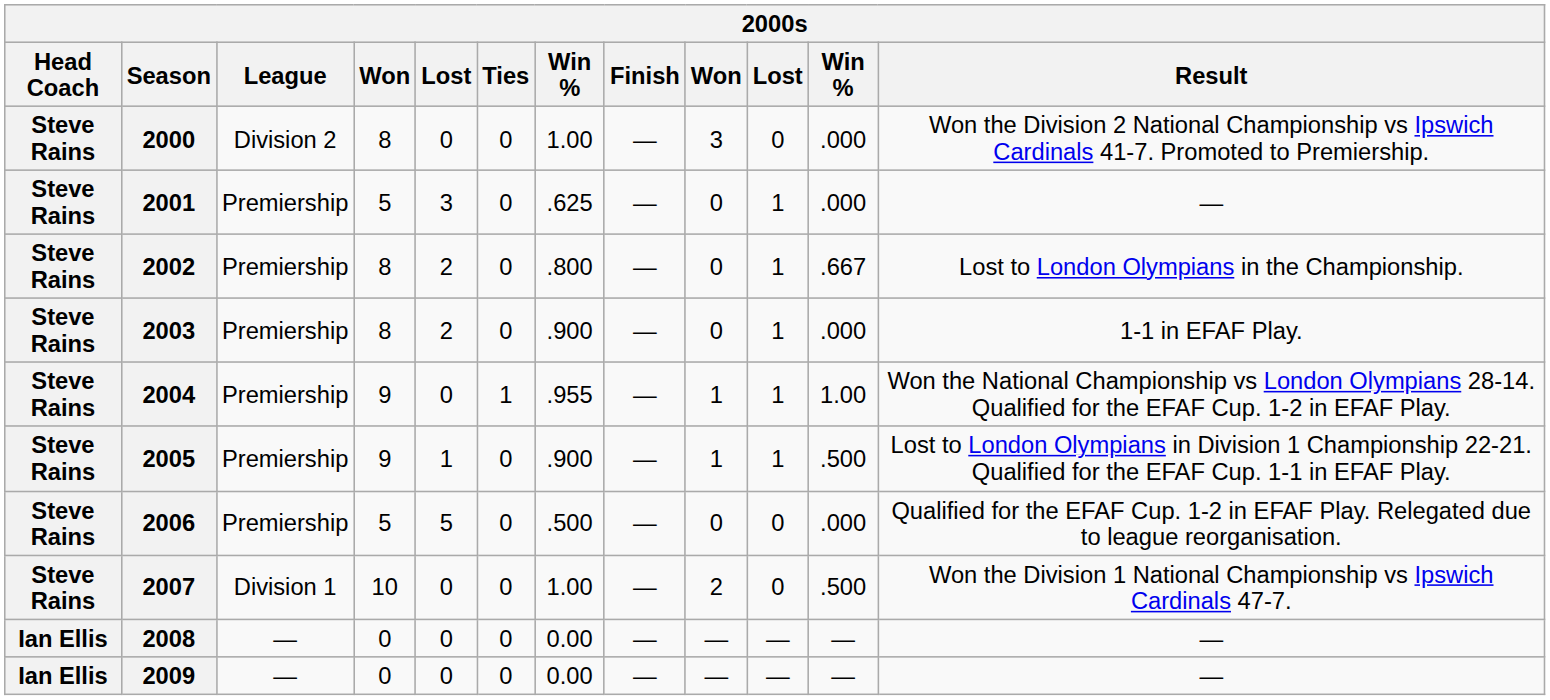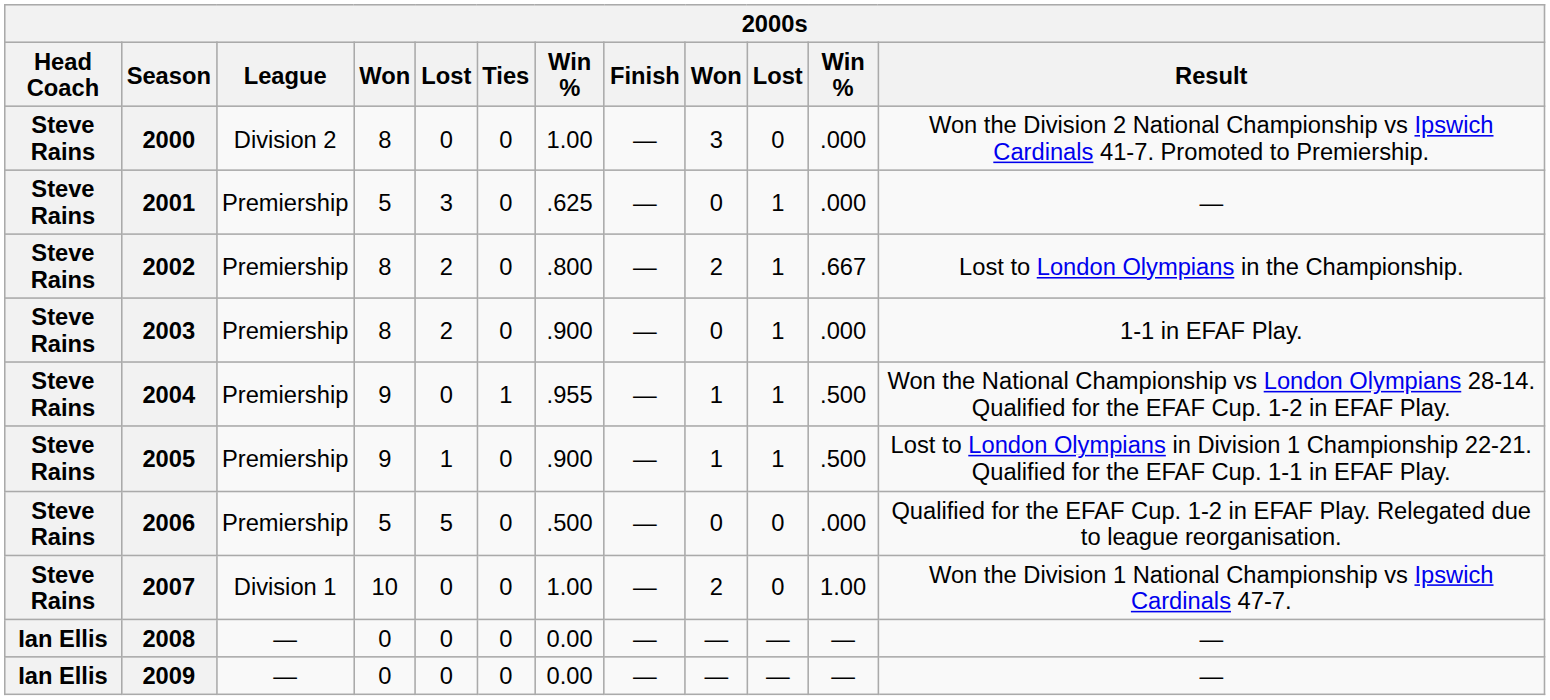2002 | column 9: 0 -> 2
2004 | column 11: 1.00 -> .500
2007 | column 11: .500 -> 1.00
